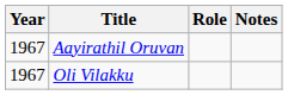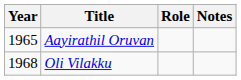Aayirathil Oruvan | Year: 1967 -> 1965
Oli Vilakku | Year: 1967 -> 1968
